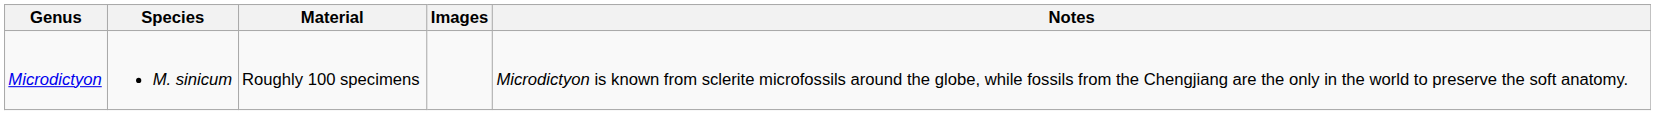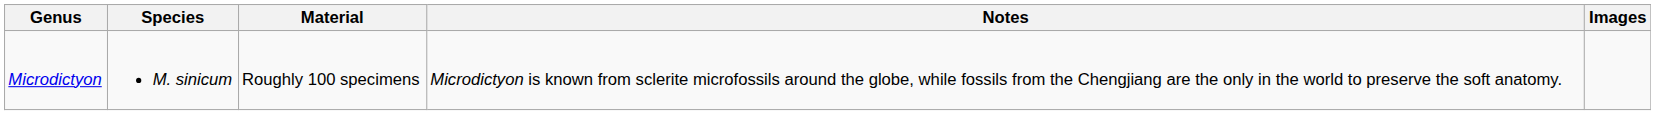columns swapped: Notes <-> Images
